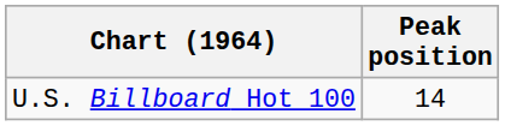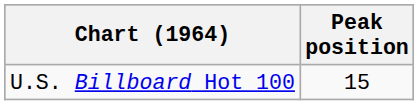U.S. Billboard Hot 100 | Peak position: 14 -> 15
